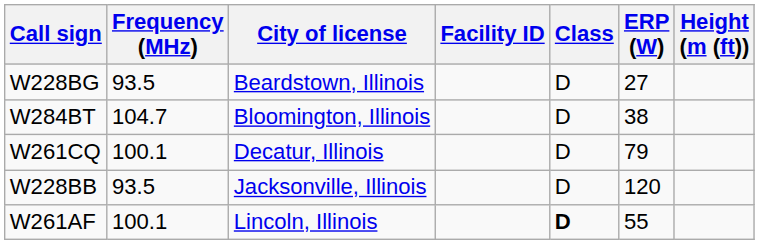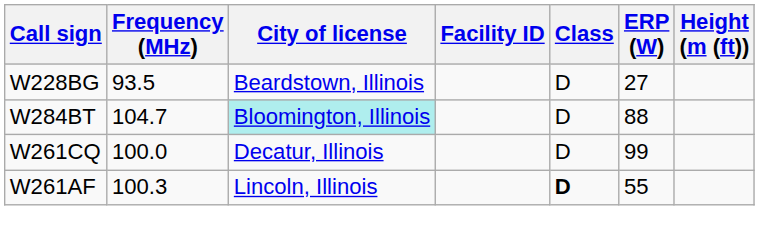W284BT | City of license: no background -> paleturquoise background
W284BT | ERP (W): 38 -> 88
W261CQ | Frequency (MHz): 100.1 -> 100.0
W261CQ | ERP (W): 79 -> 99
- row: W228BB | 93.5 | Jacksonville, Illinois | D | 120
W261AF | Frequency (MHz): 100.1 -> 100.3
